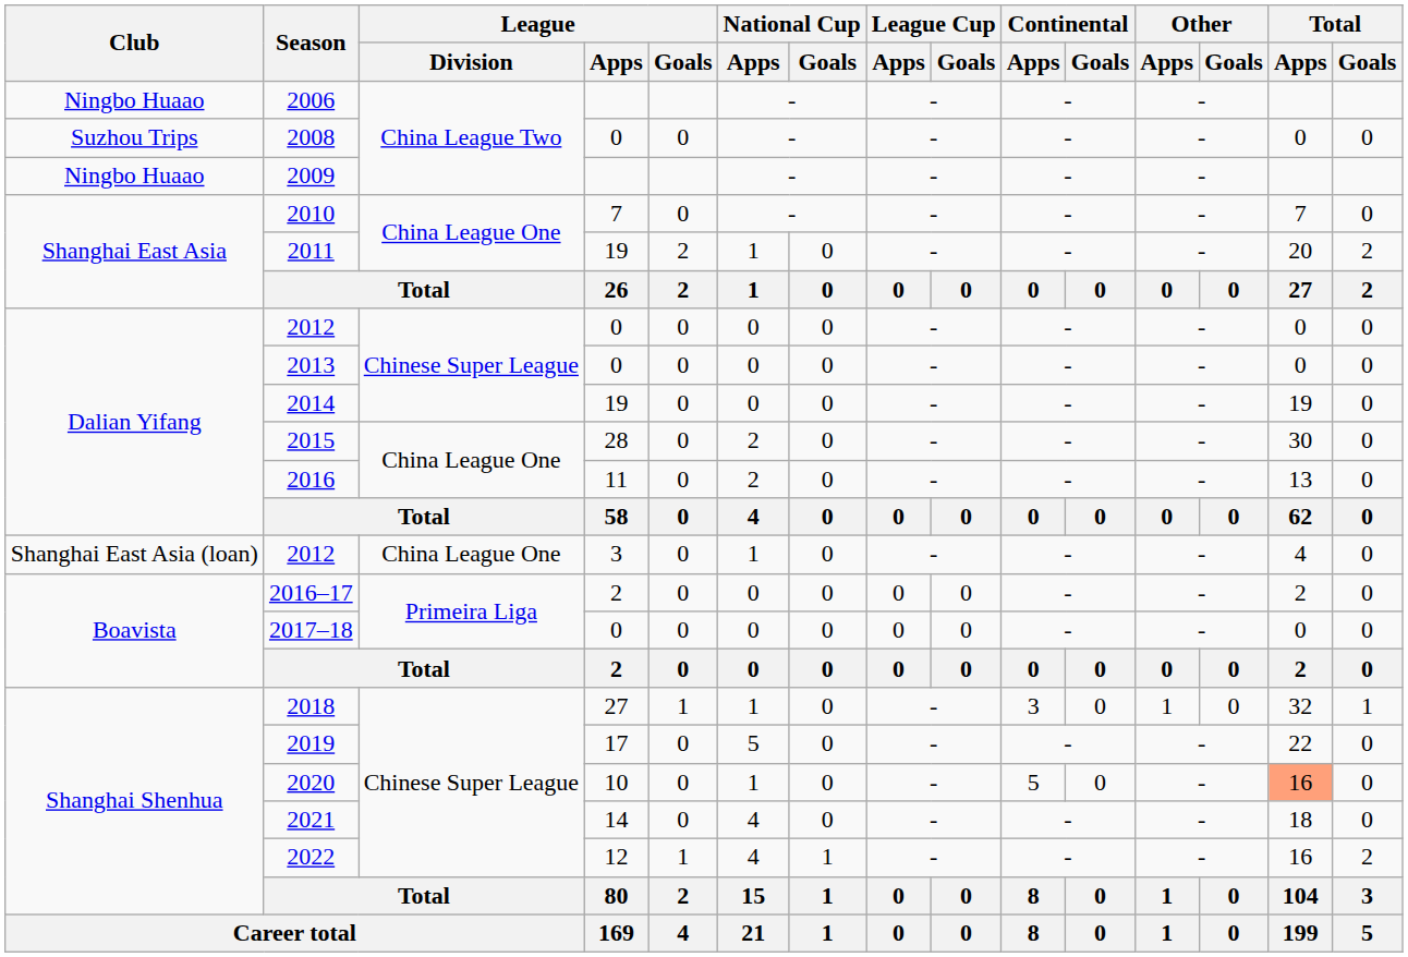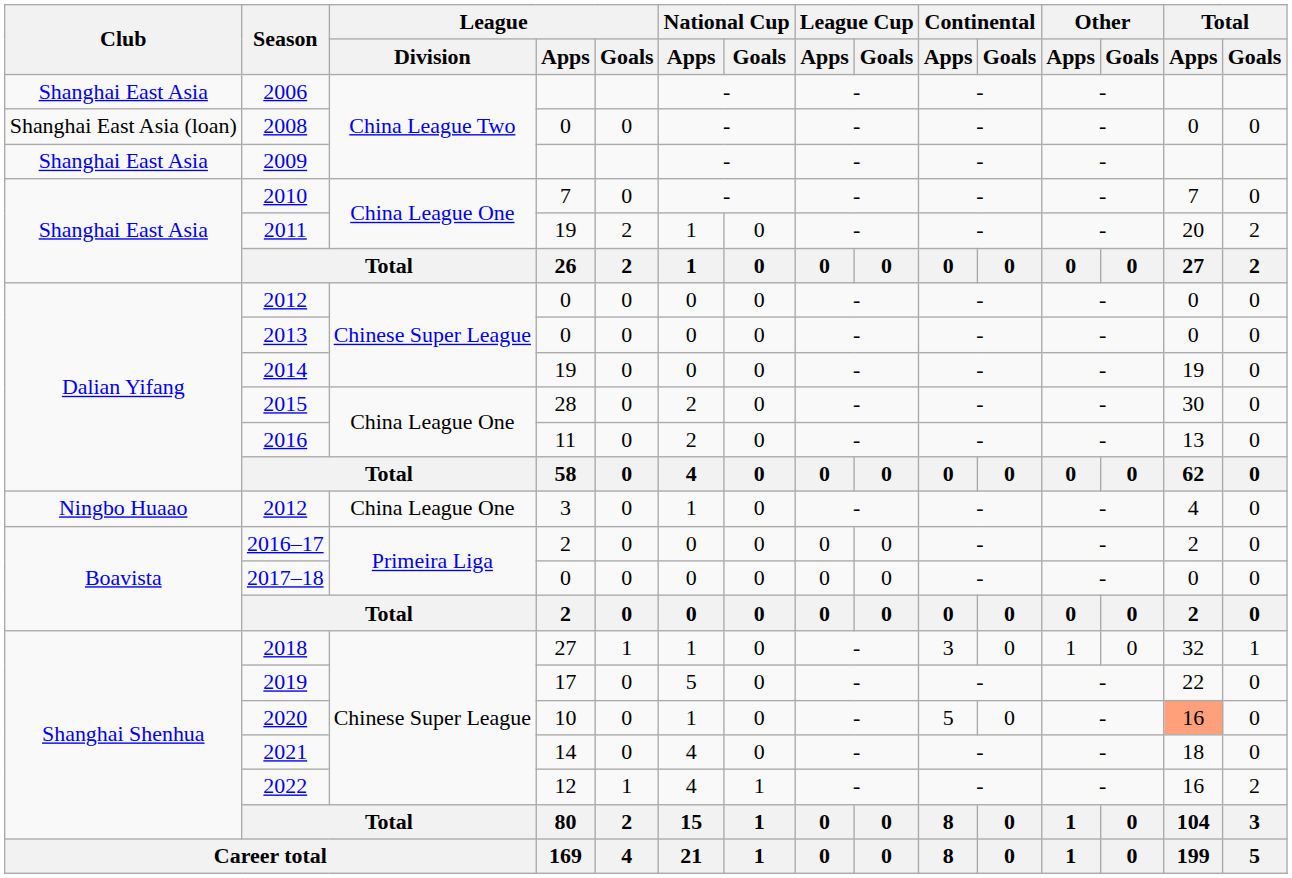2006 | Club: Ningbo Huaao -> Shanghai East Asia
2008 | Club: Suzhou Trips -> Shanghai East Asia (loan)
2009 | Club: Ningbo Huaao -> Shanghai East Asia
2012 / 3 | Club: Shanghai East Asia (loan) -> Ningbo Huaao
